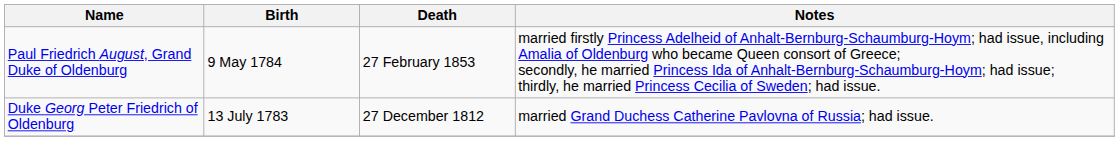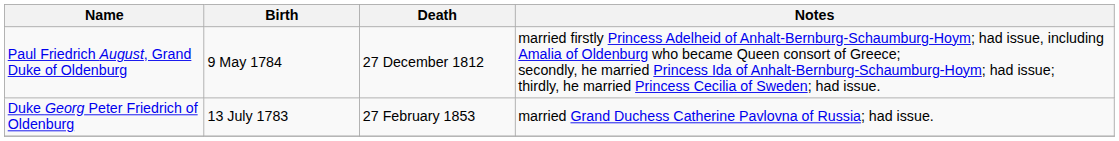Paul Friedrich August, Grand Duke of Oldenburg | Death: 27 February 1853 -> 27 December 1812
Duke Georg Peter Friedrich of Oldenburg | Death: 27 December 1812 -> 27 February 1853
